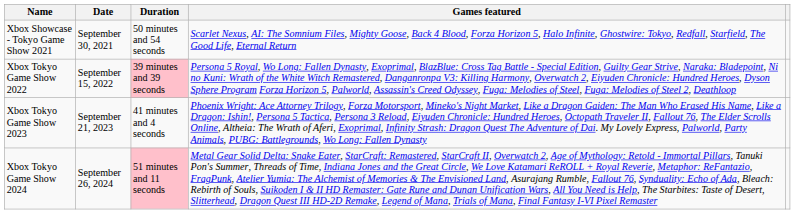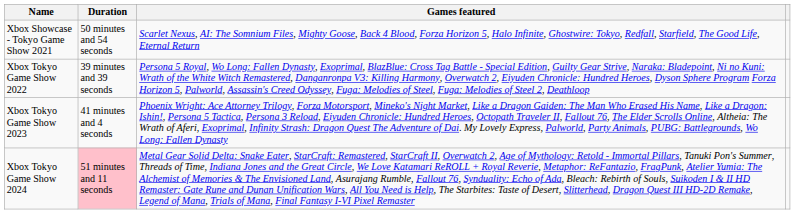- column: Date | September 30, 2021 | September 15, 2022 | September 21, 2023 | September 26, 2024
Xbox Tokyo Game Show 2022 | Duration: pink background -> no background
